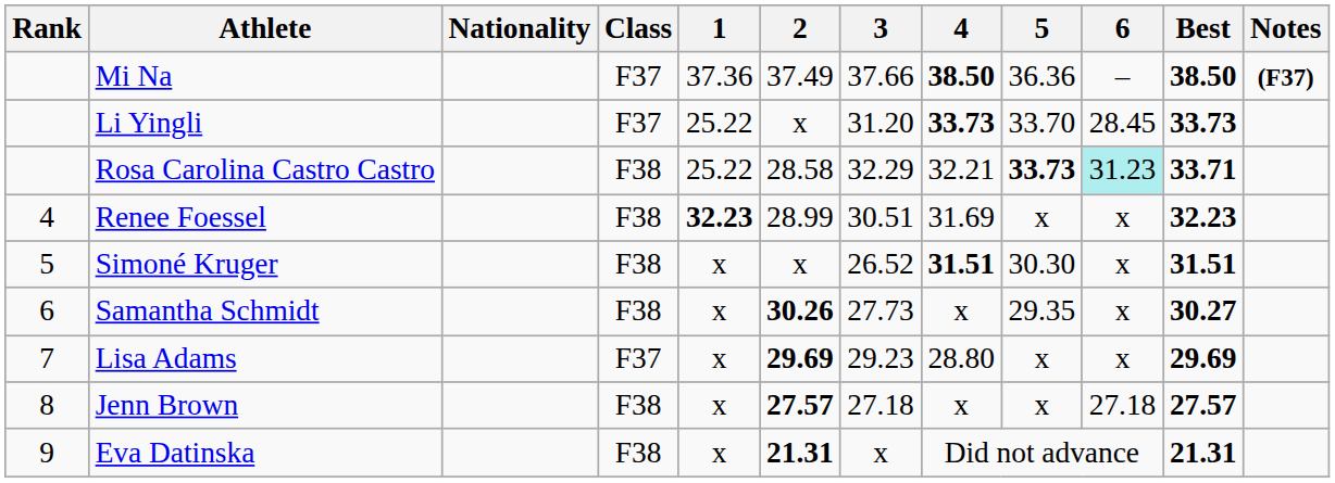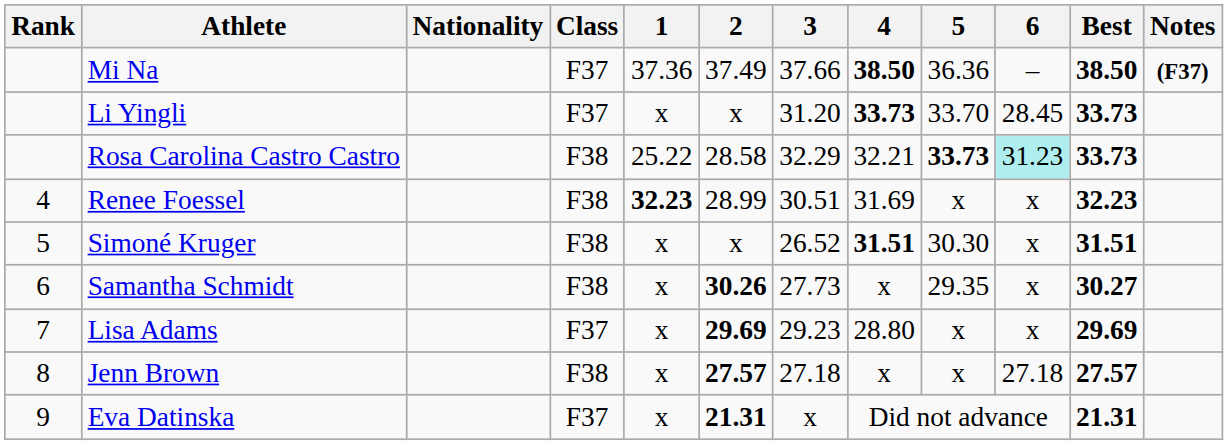Li Yingli | 1: 25.22 -> x
Rosa Carolina Castro Castro | Best: 33.71 -> 33.73
Eva Datinska | Class: F38 -> F37
